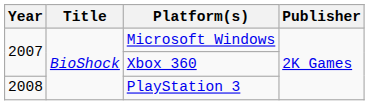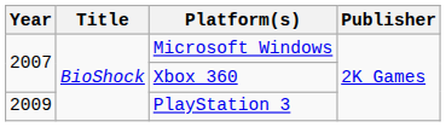PlayStation 3 | Year: 2008 -> 2009
